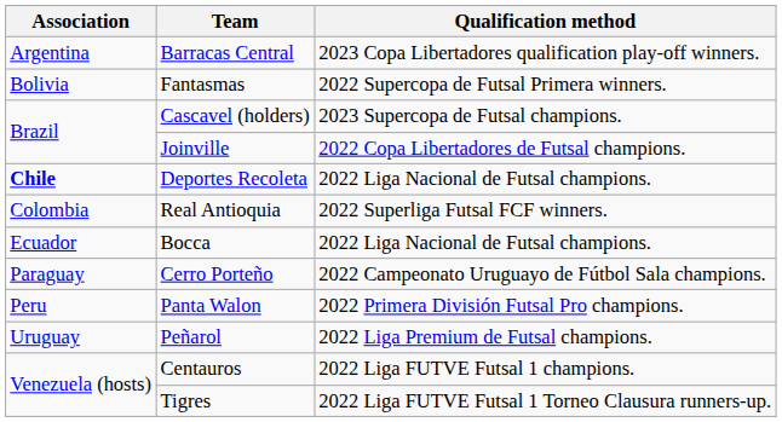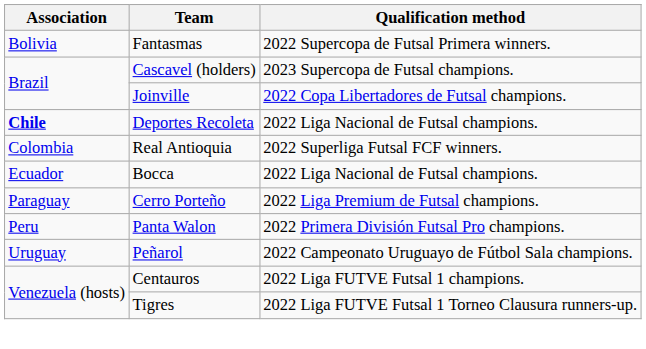- row: Argentina | Barracas Central | 2023 Copa Libertadores qualification play-off winners.
Cerro Porteño | Qualification method: 2022 Campeonato Uruguayo de Fútbol Sala champions. -> 2022 Liga Premium de Futsal champions.
Peñarol | Qualification method: 2022 Liga Premium de Futsal champions. -> 2022 Campeonato Uruguayo de Fútbol Sala champions.
